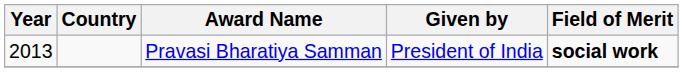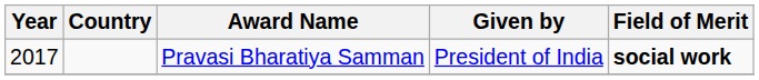Pravasi Bharatiya Samman | Year: 2013 -> 2017
